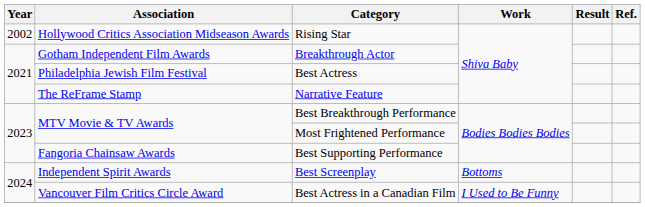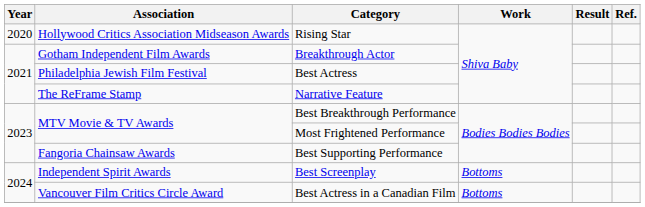Rising Star | Year: 2002 -> 2020
Best Actress in a Canadian Film | Work: I Used to Be Funny -> Bottoms
